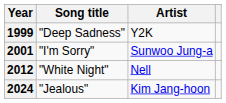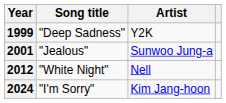2001 | Song title: "I'm Sorry" -> "Jealous"
2024 | Song title: "Jealous" -> "I'm Sorry"
